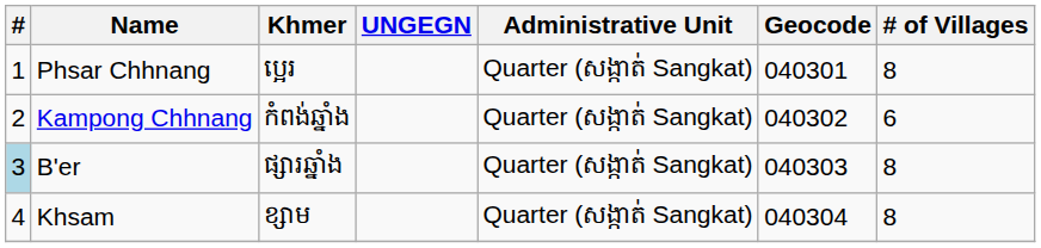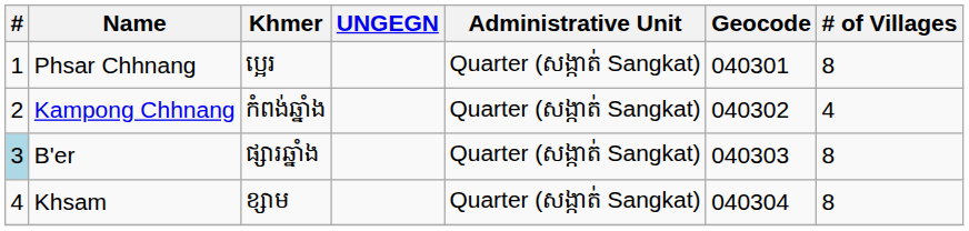Kampong Chhnang | # of Villages: 6 -> 4
